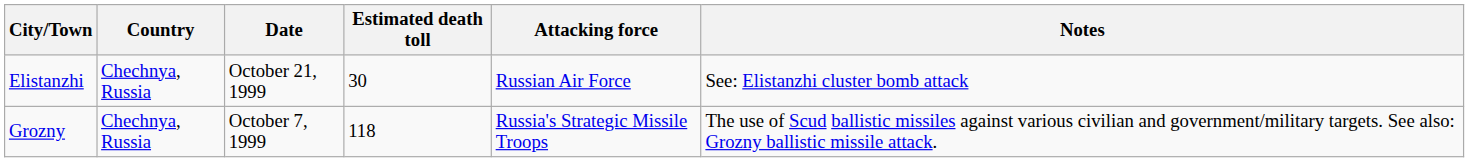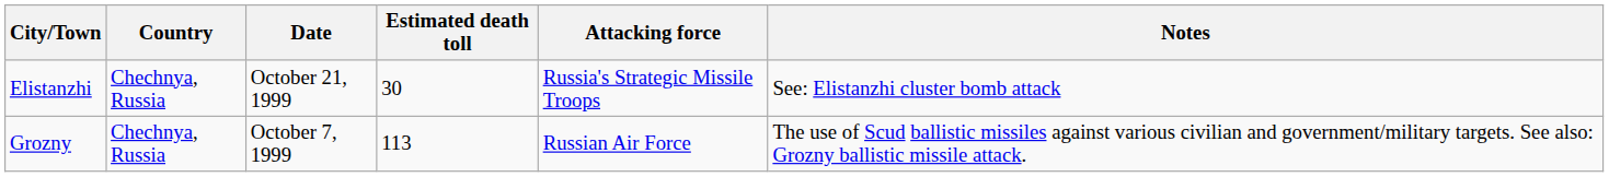Elistanzhi | Attacking force: Russian Air Force -> Russia's Strategic Missile Troops
Grozny | Estimated death toll: 118 -> 113
Grozny | Attacking force: Russia's Strategic Missile Troops -> Russian Air Force
